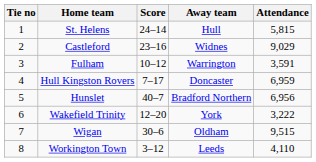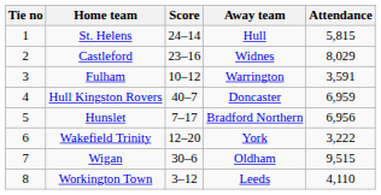Castleford | Attendance: 9,029 -> 8,029
Hull Kingston Rovers | Score: 7–17 -> 40–7
Hunslet | Score: 40–7 -> 7–17
